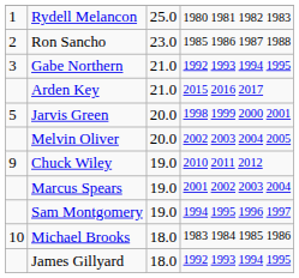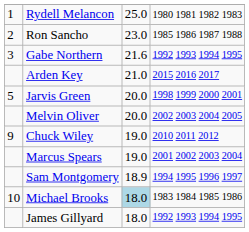Gabe Northern | column 3: 21.0 -> 21.6
Sam Montgomery | column 3: 19.0 -> 18.9
Michael Brooks | column 3: no background -> lightblue background
